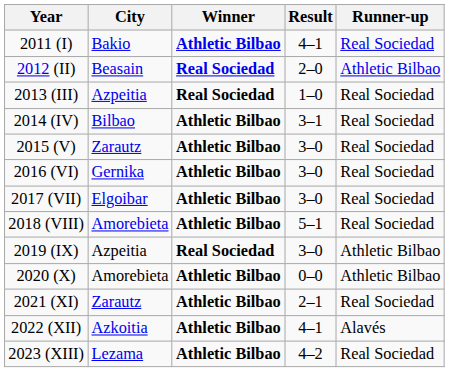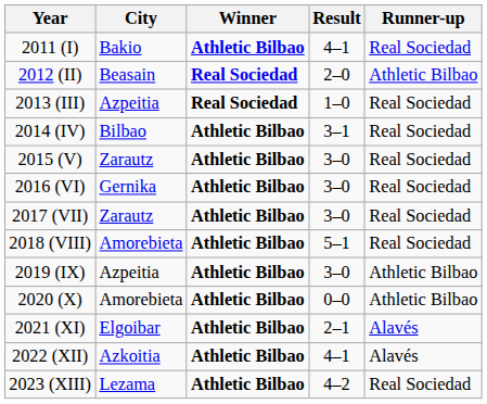2017 (VII) | City: Elgoibar -> Zarautz
2019 (IX) | Winner: Real Sociedad -> Athletic Bilbao
2021 (XI) | City: Zarautz -> Elgoibar
2021 (XI) | Runner-up: Real Sociedad -> Alavés
